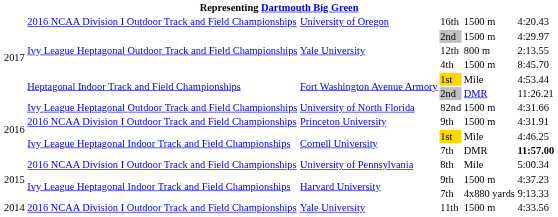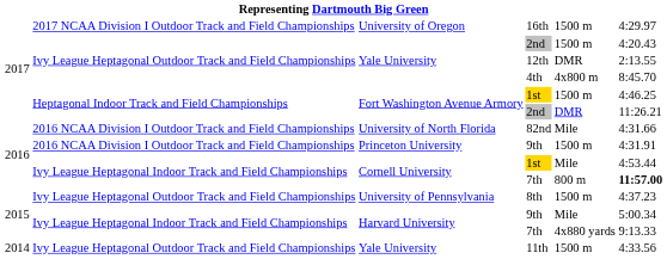16th | column 2: 2016 NCAA Division I Outdoor Track and Field Championships -> 2017 NCAA Division I Outdoor Track and Field Championships
16th | column 6: 4:20.43 -> 4:29.97
Yale University / 2nd | column 6: 4:29.97 -> 4:20.43
12th | column 5: 800 m -> DMR
4th | column 5: 1500 m -> 4x800 m
Fort Washington Avenue Armory / 1st | column 5: Mile -> 1500 m
Fort Washington Avenue Armory / 1st | column 6: 4:53.44 -> 4:46.25
82nd | column 2: Ivy League Heptagonal Outdoor Track and Field Championships -> 2016 NCAA Division I Outdoor Track and Field Championships
82nd | column 5: 1500 m -> Mile
Cornell University / 1st | column 6: 4:46.25 -> 4:53.44
Cornell University / 7th | column 5: DMR -> 800 m
8th | column 2: 2016 NCAA Division I Outdoor Track and Field Championships -> Ivy League Heptagonal Outdoor Track and Field Championships
8th | column 5: Mile -> 1500 m
8th | column 6: 5:00.34 -> 4:37.23
Harvard University / 9th | column 5: 1500 m -> Mile
Harvard University / 9th | column 6: 4:37.23 -> 5:00.34
11th | column 2: 2016 NCAA Division I Outdoor Track and Field Championships -> Ivy League Heptagonal Outdoor Track and Field Championships
